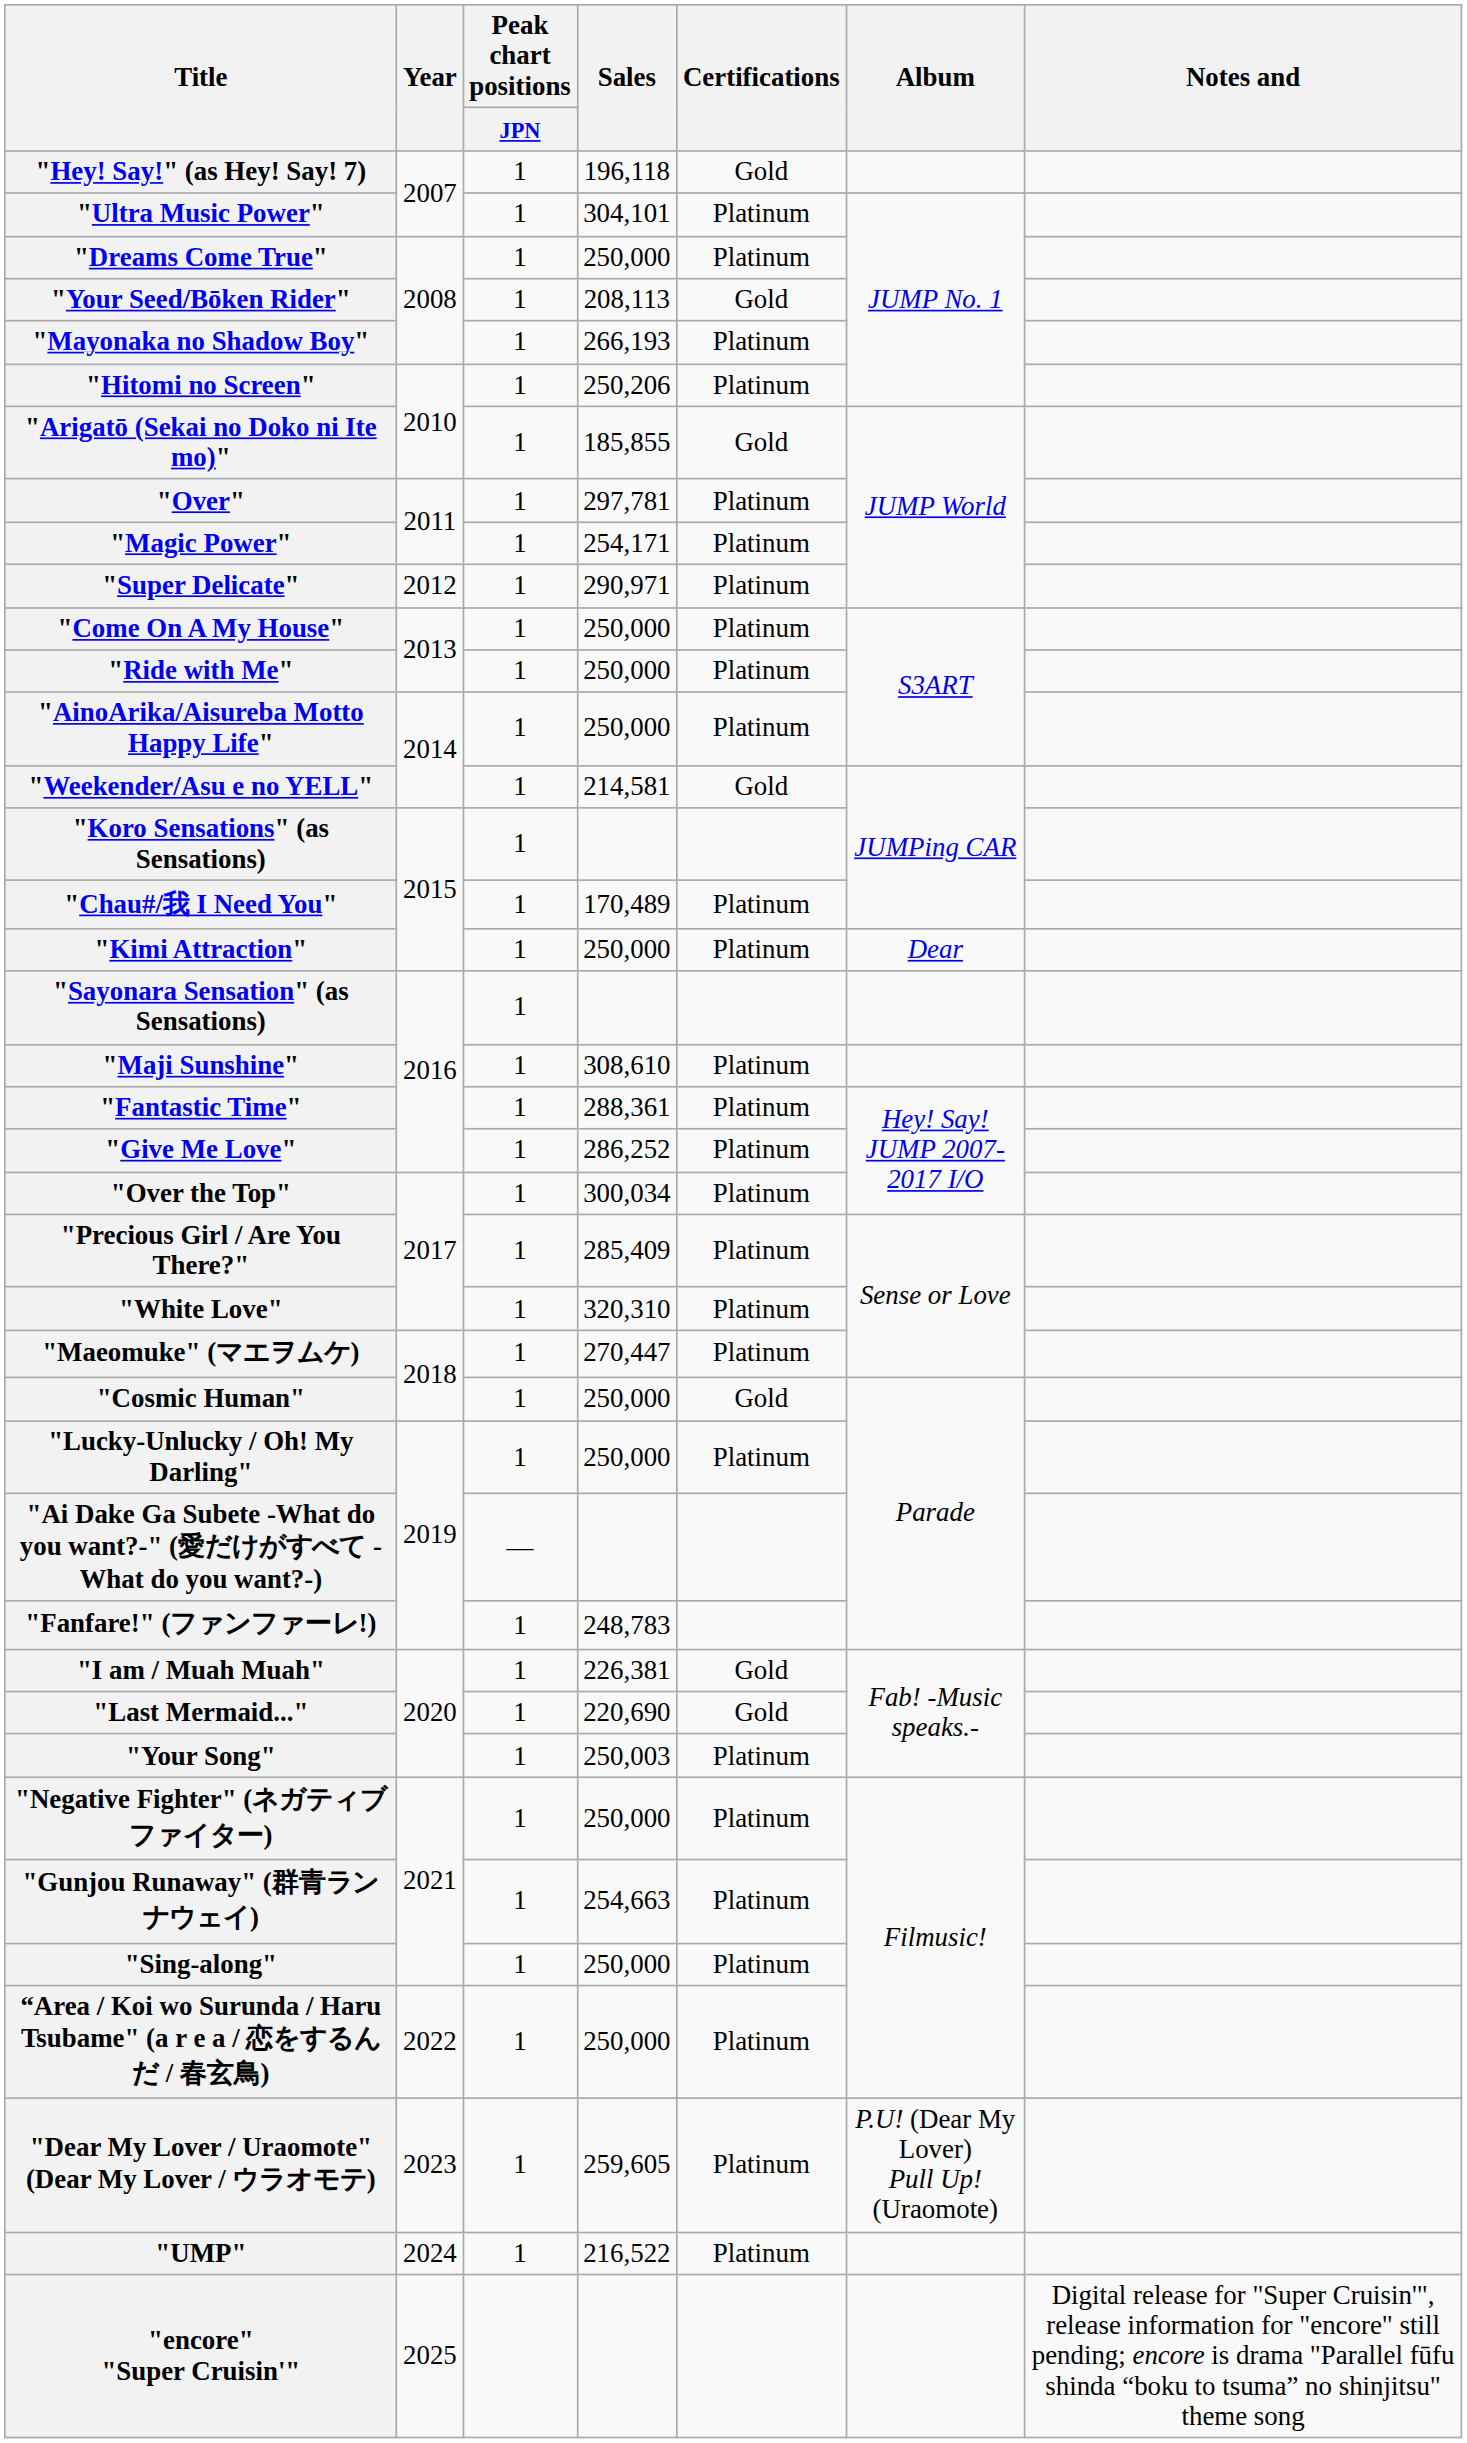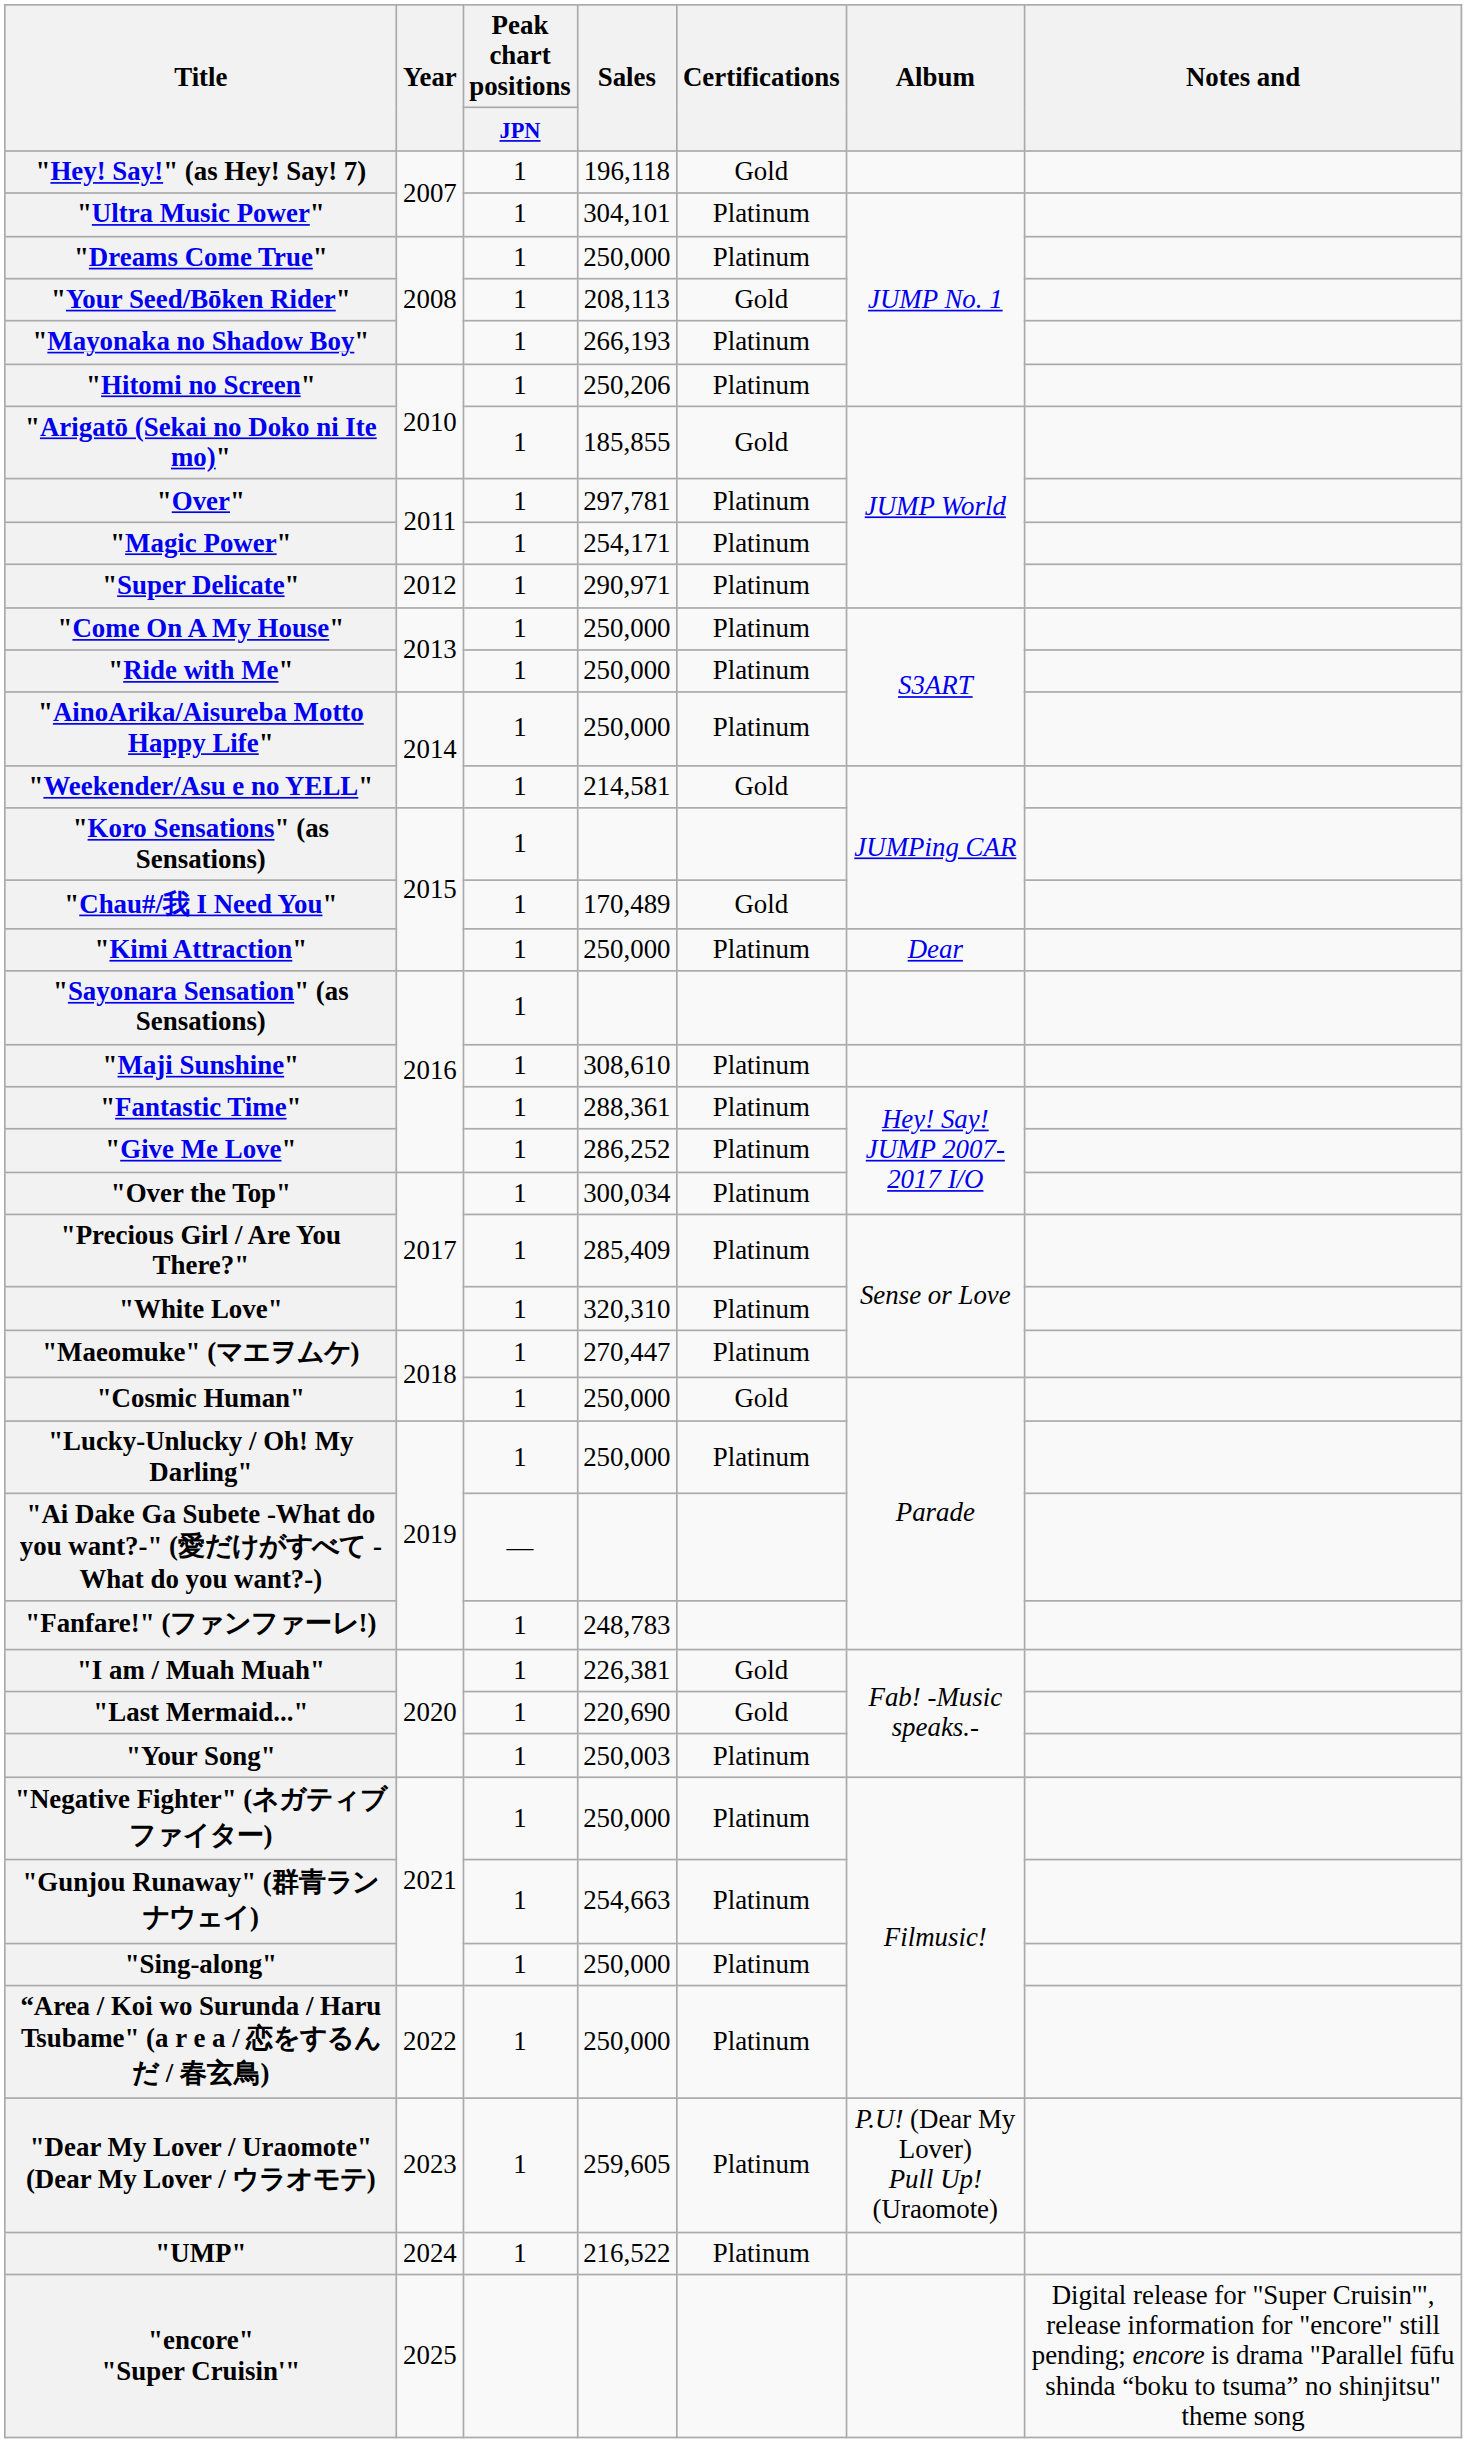"Chau#/我 I Need You" | Certifications: Platinum -> Gold
